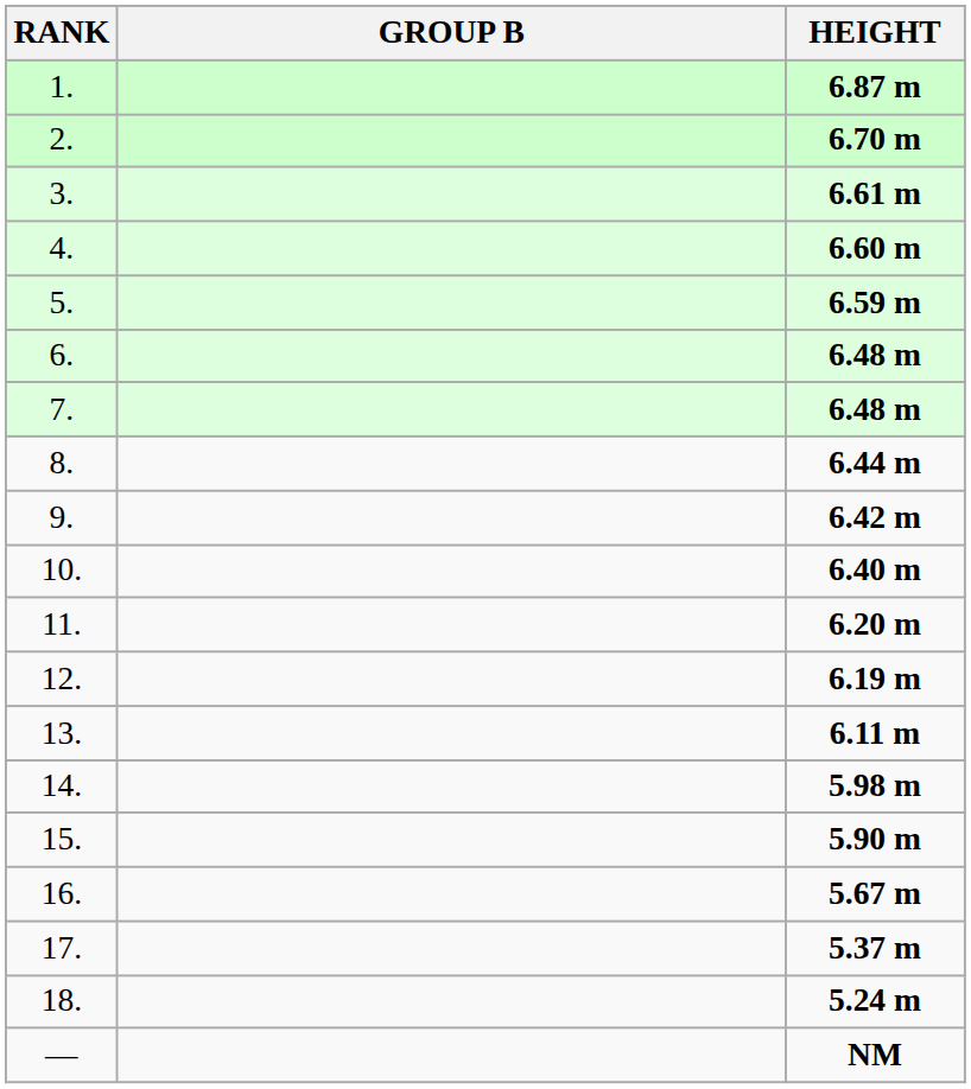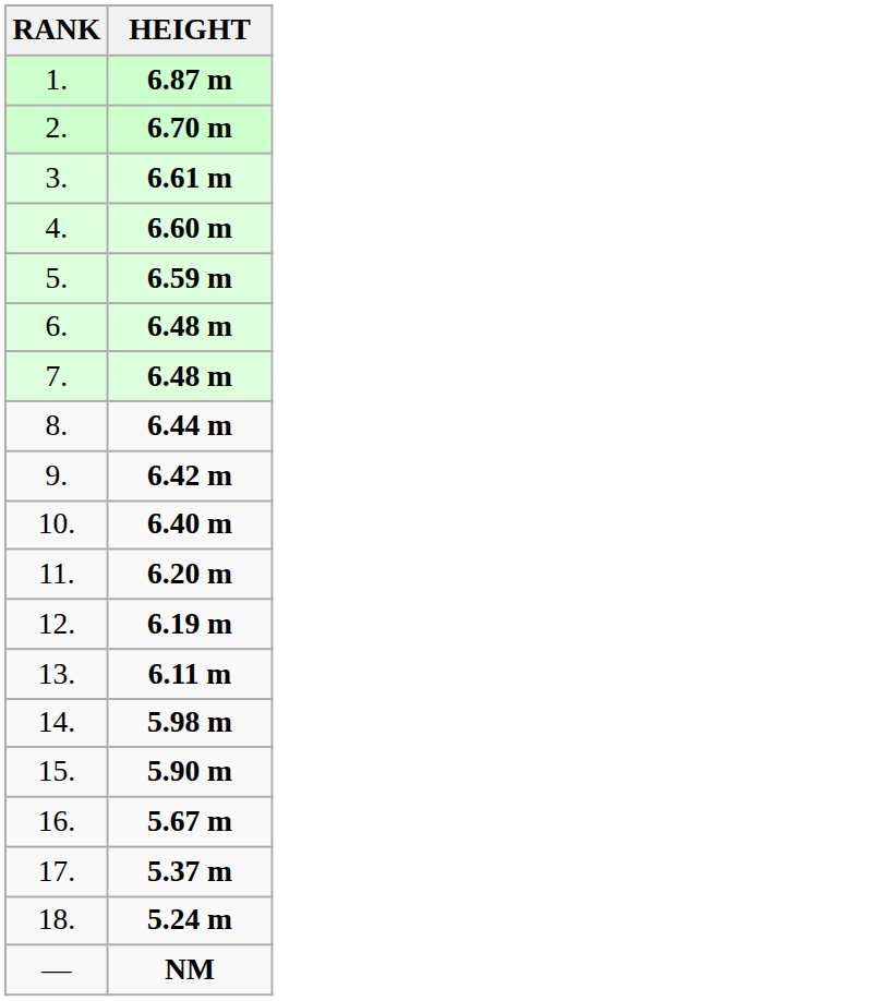- column: GROUP B
